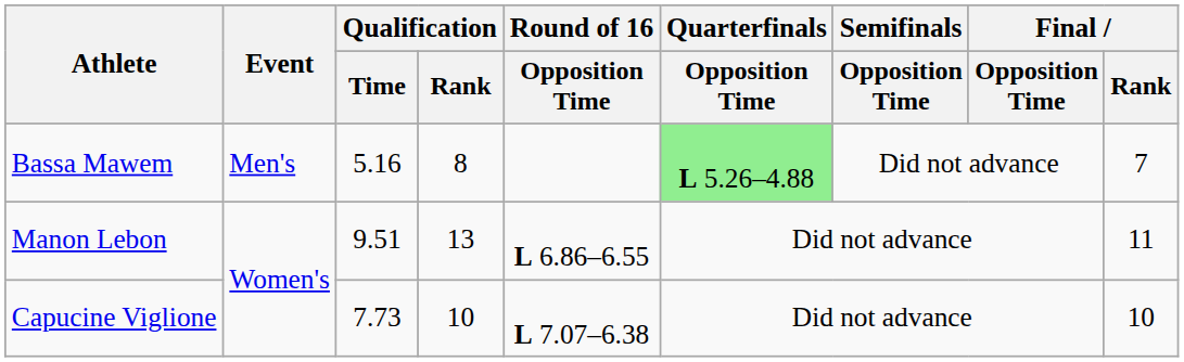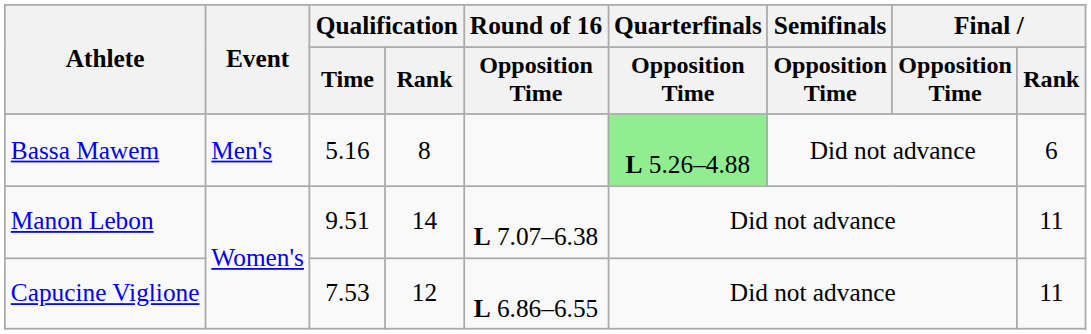Bassa Mawem | Final / Rank: 7 -> 6
Manon Lebon | Qualification / Rank: 13 -> 14
Manon Lebon | Round of 16 / Opposition Time: L 6.86–6.55 -> L 7.07–6.38
Capucine Viglione | Qualification / Time: 7.73 -> 7.53
Capucine Viglione | Qualification / Rank: 10 -> 12
Capucine Viglione | Round of 16 / Opposition Time: L 7.07–6.38 -> L 6.86–6.55
Capucine Viglione | Final / Rank: 10 -> 11
